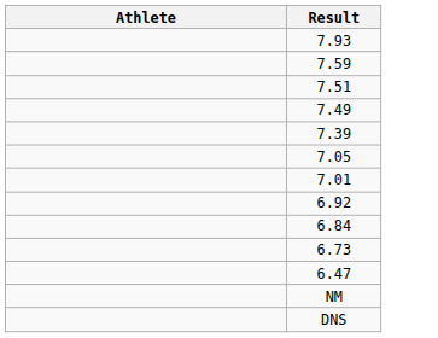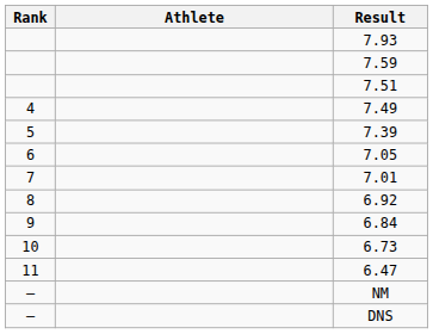+ column: Rank | 4 | 5 | 6 | 7 | 8 | 9 | 10 | 11 | — | —
